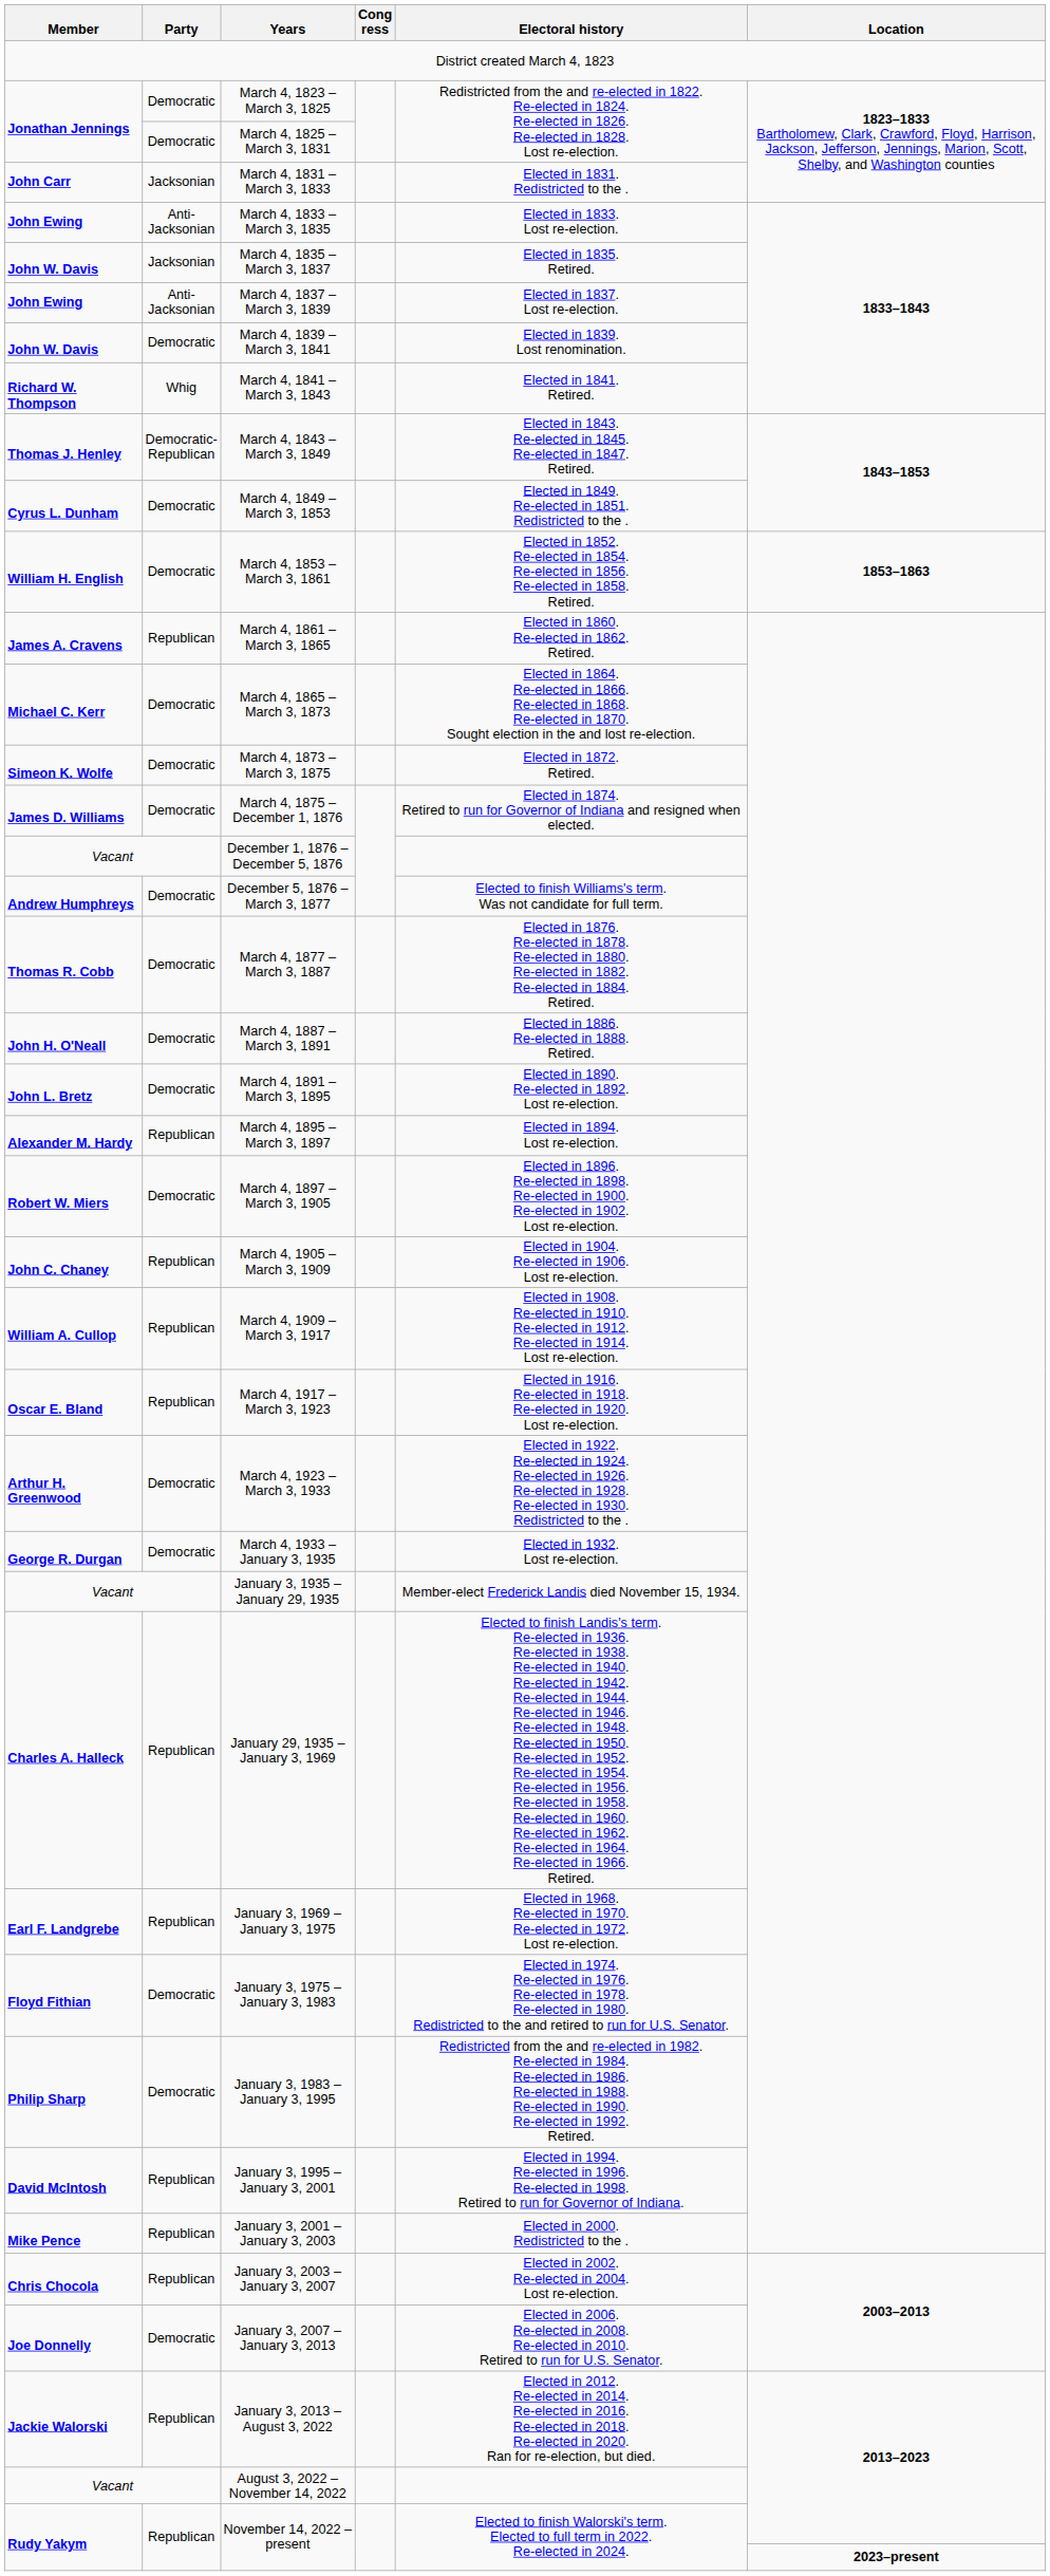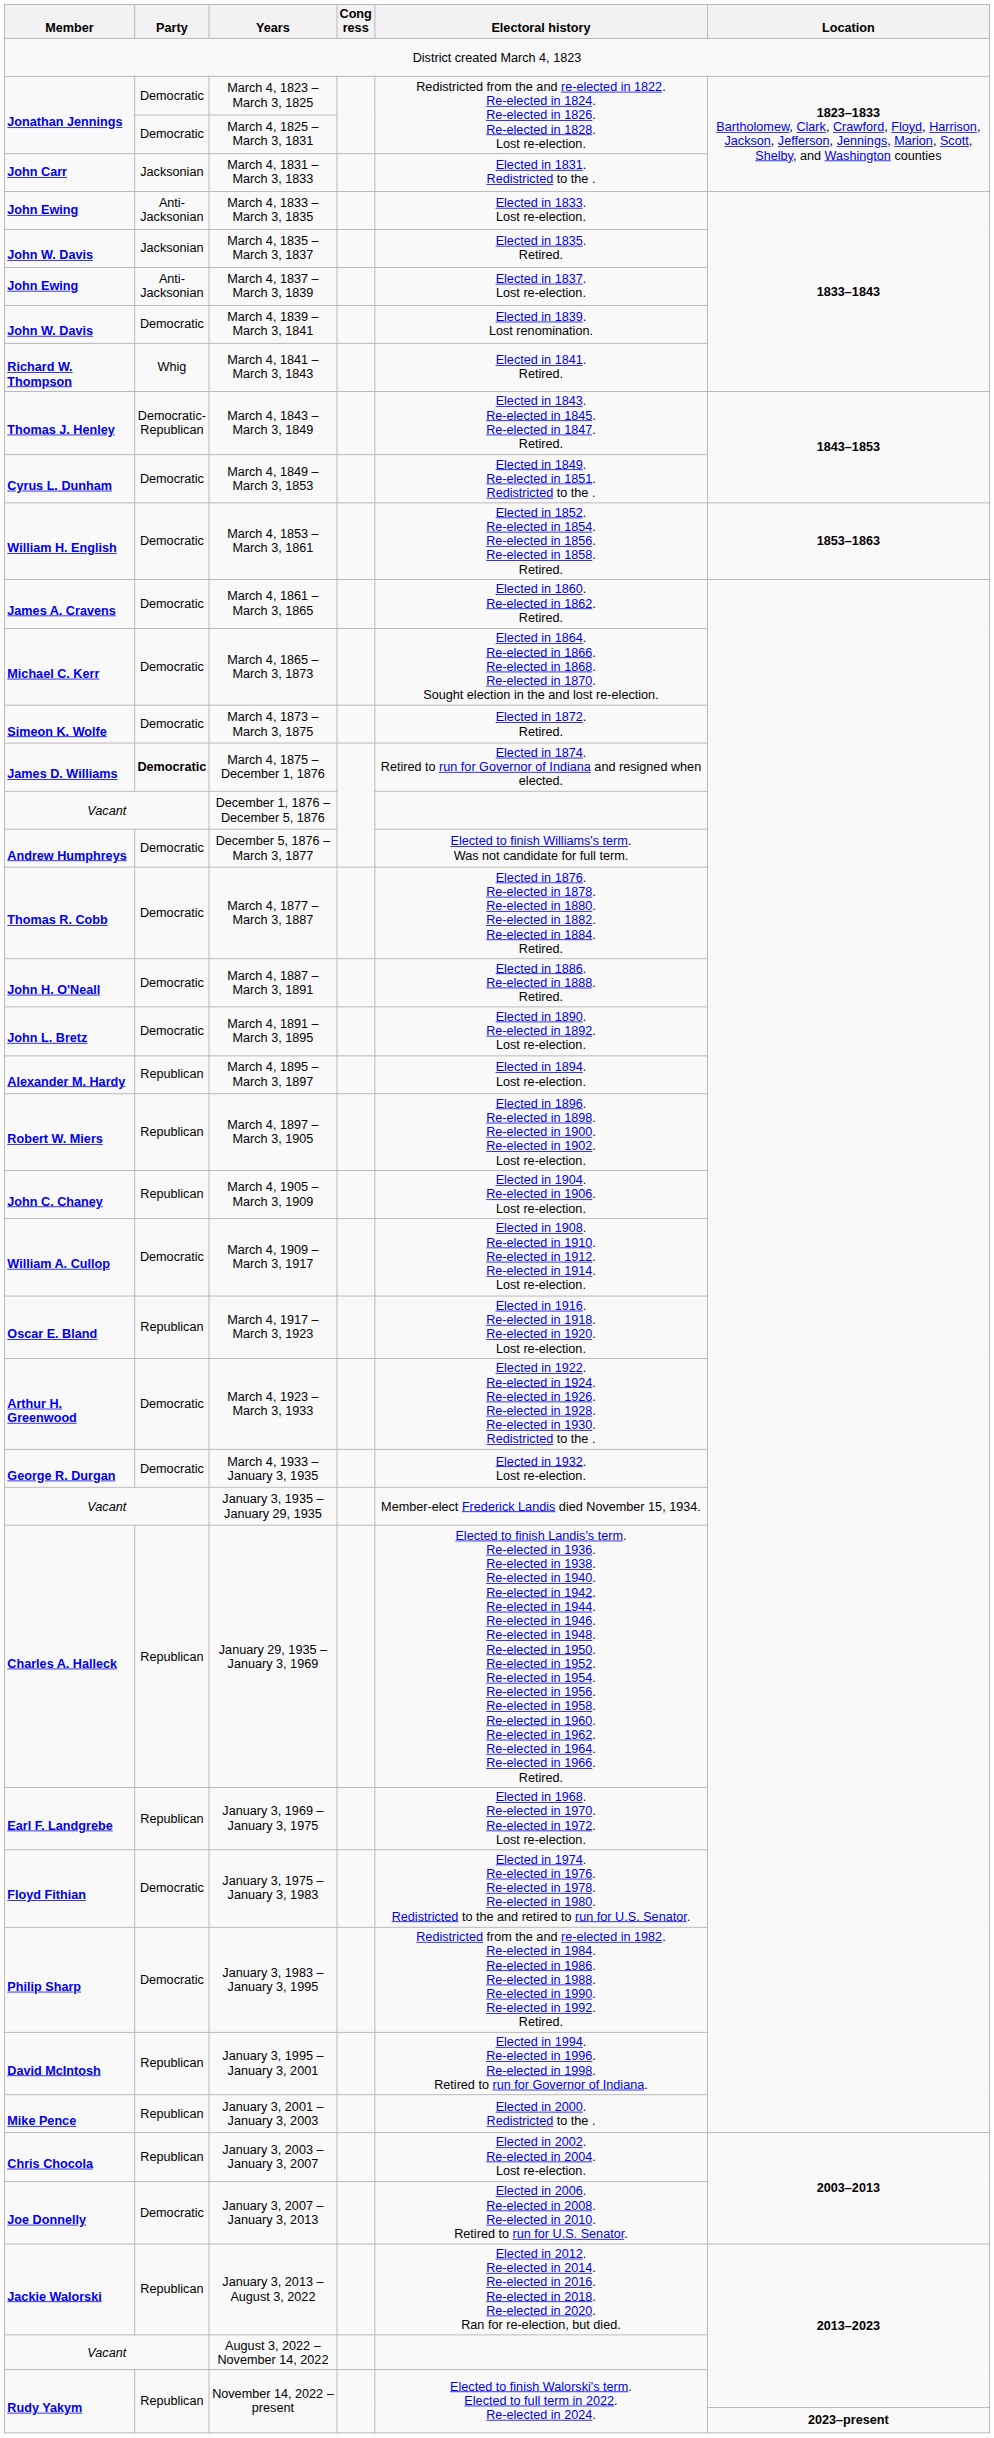March 4, 1861 – March 3, 1865 | Party: Republican -> Democratic
March 4, 1875 – December 1, 1876 | Party: normal -> bold
March 4, 1897 – March 3, 1905 | Party: Democratic -> Republican
March 4, 1909 – March 3, 1917 | Party: Republican -> Democratic
